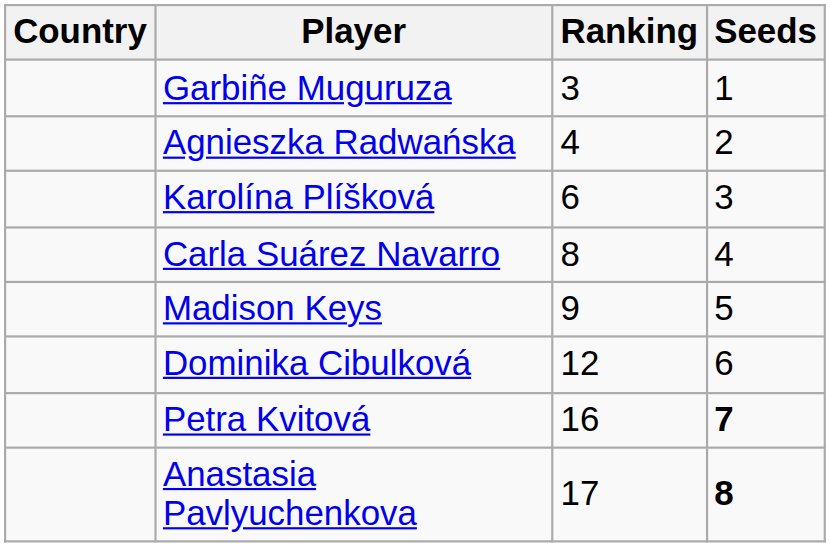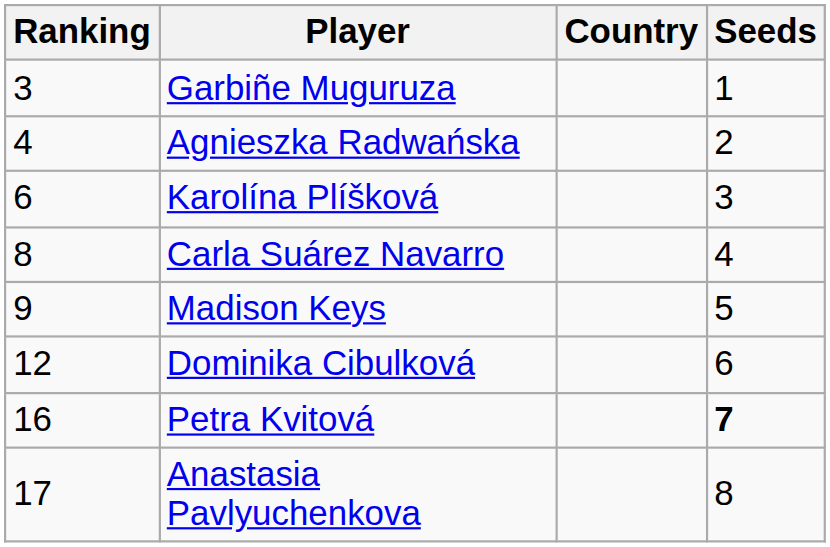columns swapped: Country <-> Ranking
Anastasia Pavlyuchenkova | Seeds: bold -> normal
